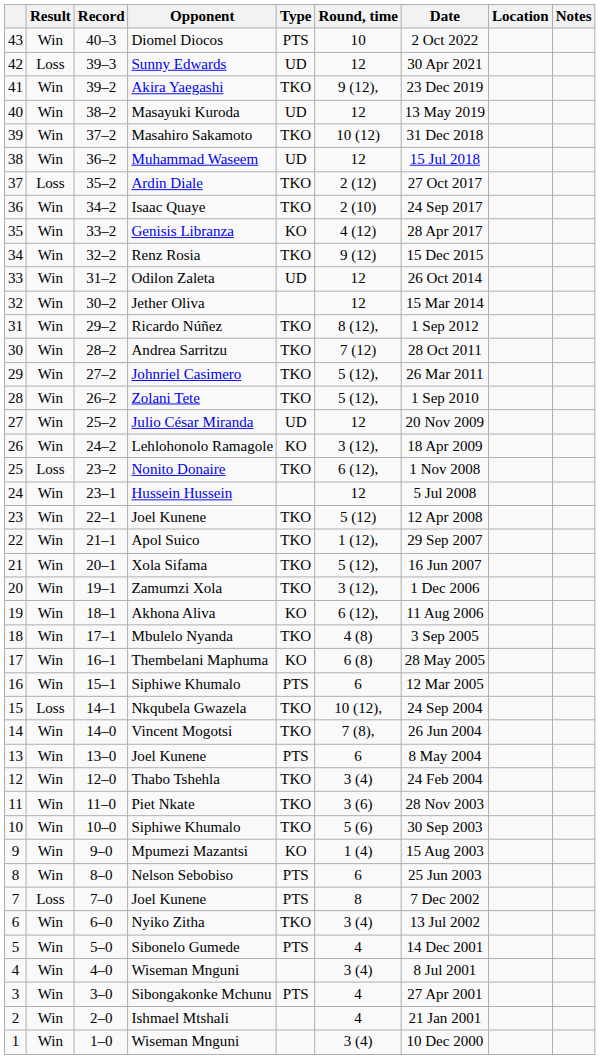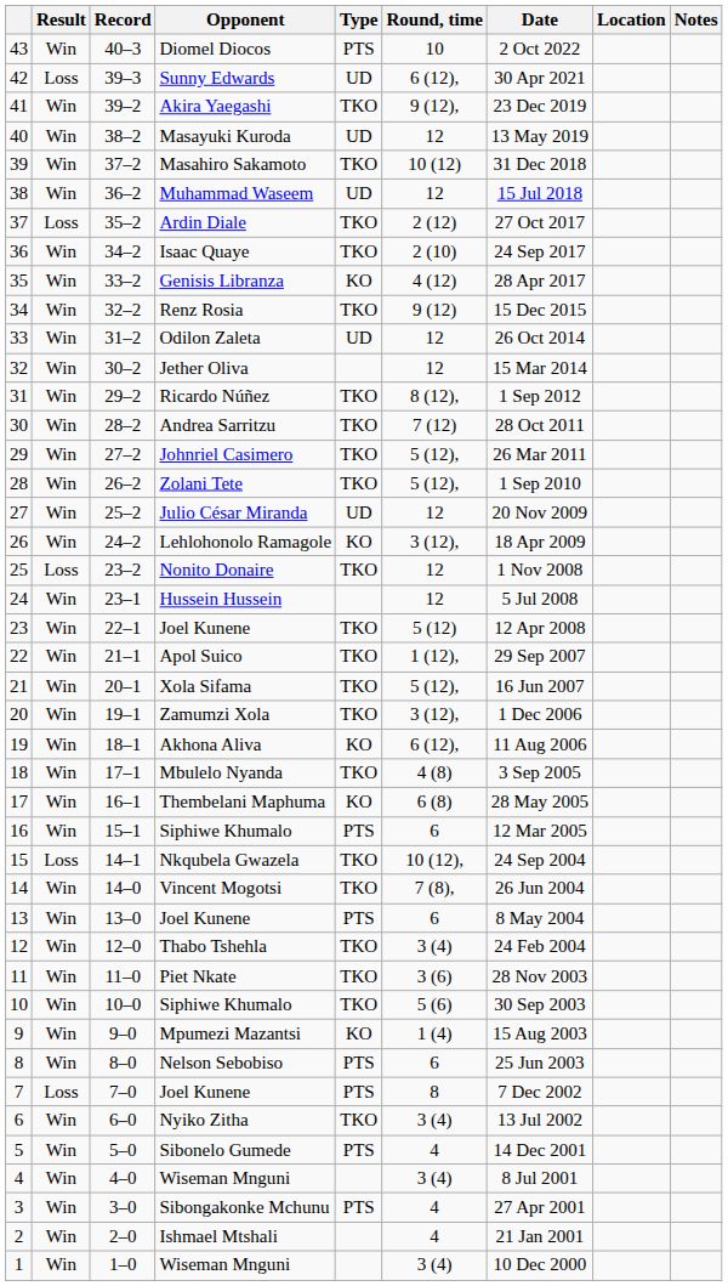Sunny Edwards | Round, time: 12 -> 6 (12),
Nonito Donaire | Round, time: 6 (12), -> 12
